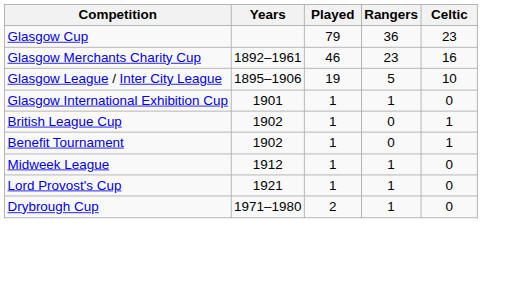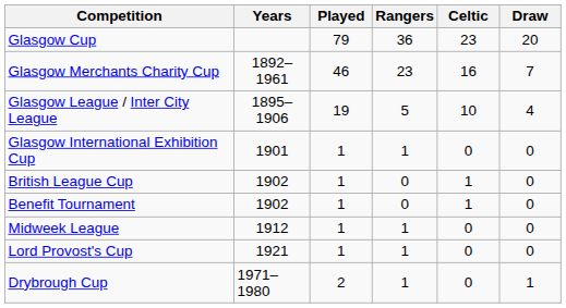+ column: Draw | 20 | 7 | 4 | 0 | 0 | 0 | 0 | 0 | 1
